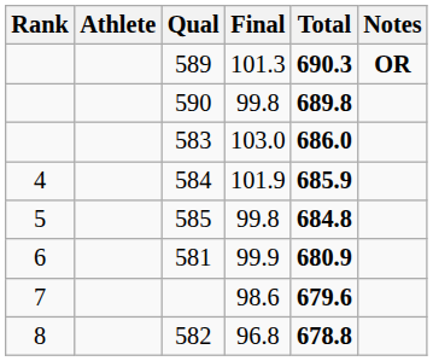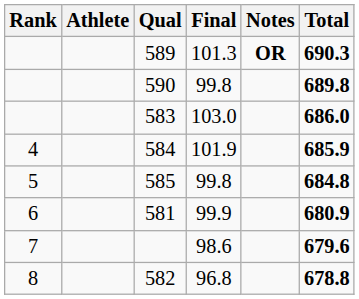columns swapped: Total <-> Notes
